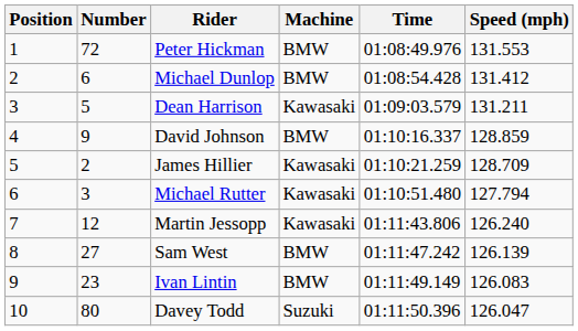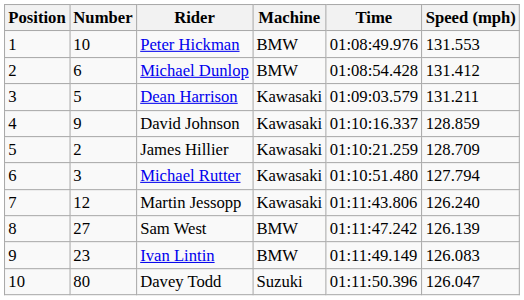Peter Hickman | Number: 72 -> 10
David Johnson | Machine: BMW -> Kawasaki
